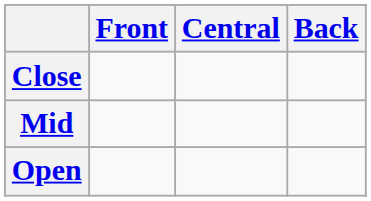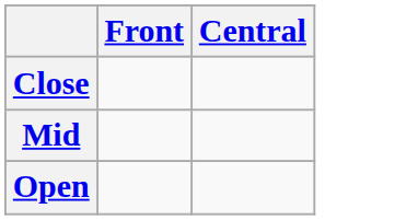- column: Back
